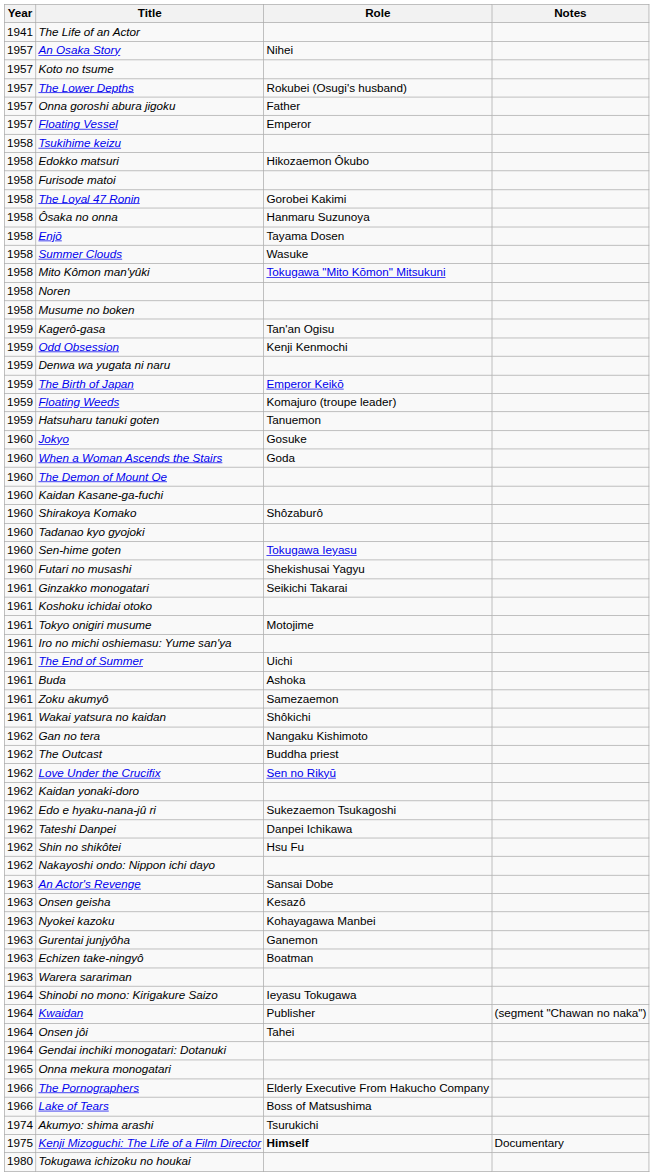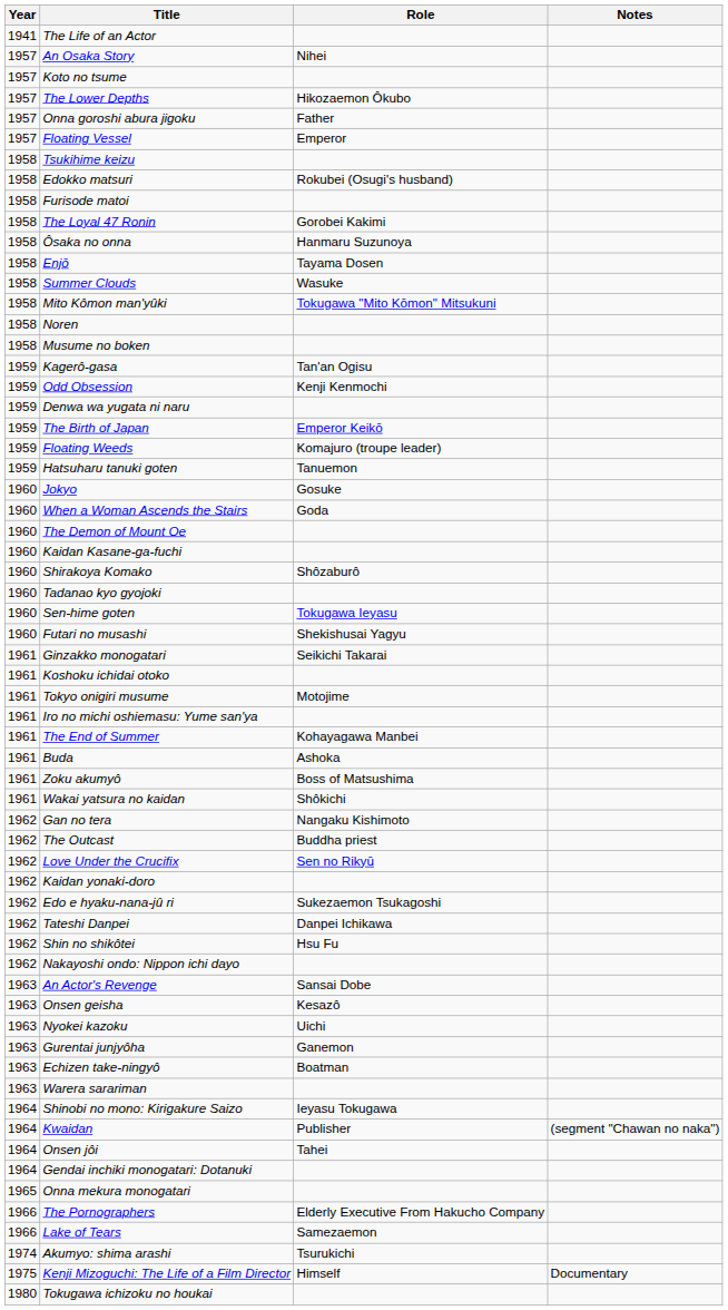The Lower Depths | Role: Rokubei (Osugi's husband) -> Hikozaemon Ôkubo
Edokko matsuri | Role: Hikozaemon Ôkubo -> Rokubei (Osugi's husband)
The End of Summer | Role: Uichi -> Kohayagawa Manbei
Zoku akumyô | Role: Samezaemon -> Boss of Matsushima
Nyokei kazoku | Role: Kohayagawa Manbei -> Uichi
Lake of Tears | Role: Boss of Matsushima -> Samezaemon
Kenji Mizoguchi: The Life of a Film Director | Role: bold -> normal
